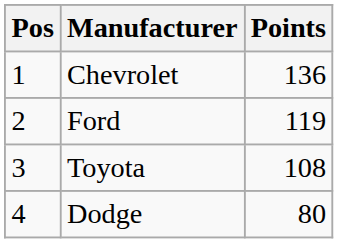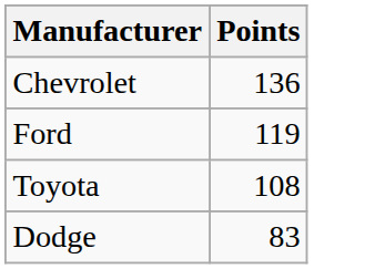- column: Pos | 1 | 2 | 3 | 4
Dodge | Points: 80 -> 83
